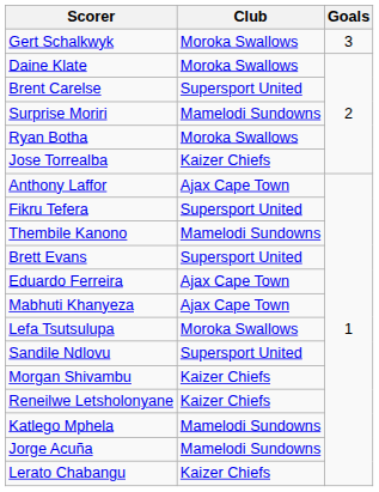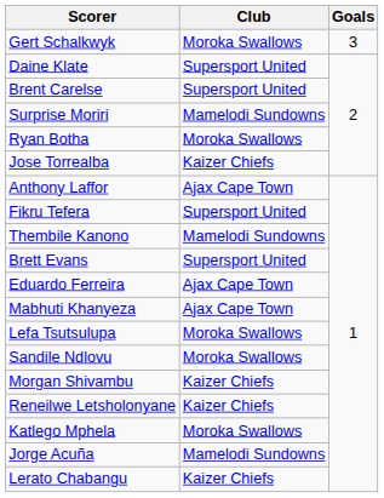Daine Klate | Club: Moroka Swallows -> Supersport United
Sandile Ndlovu | Club: Supersport United -> Moroka Swallows
Katlego Mphela | Club: Mamelodi Sundowns -> Moroka Swallows
